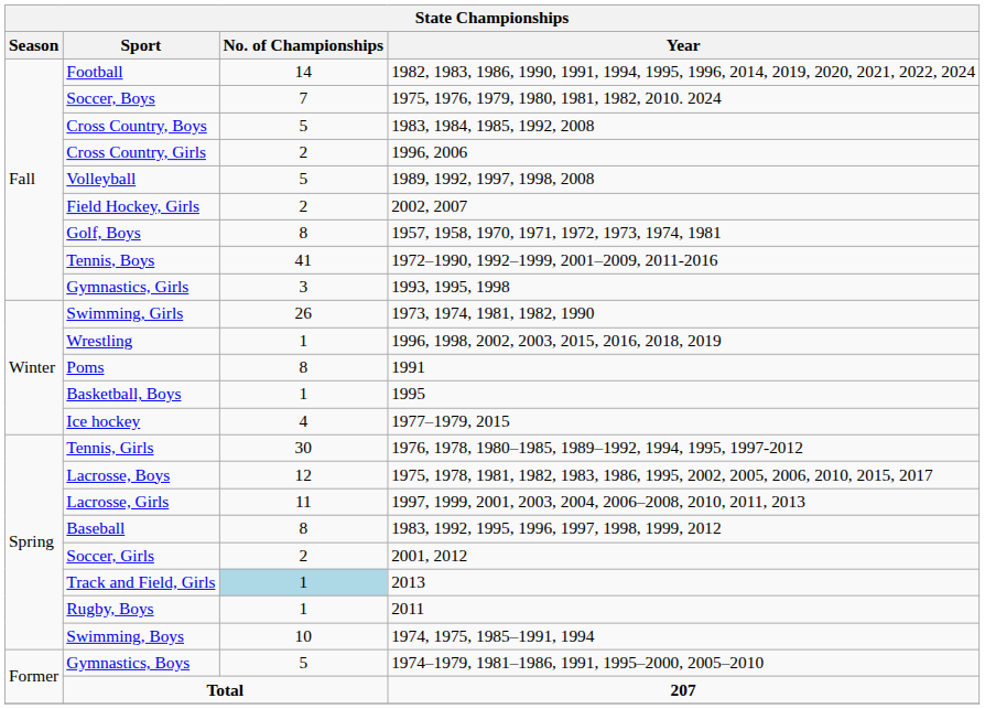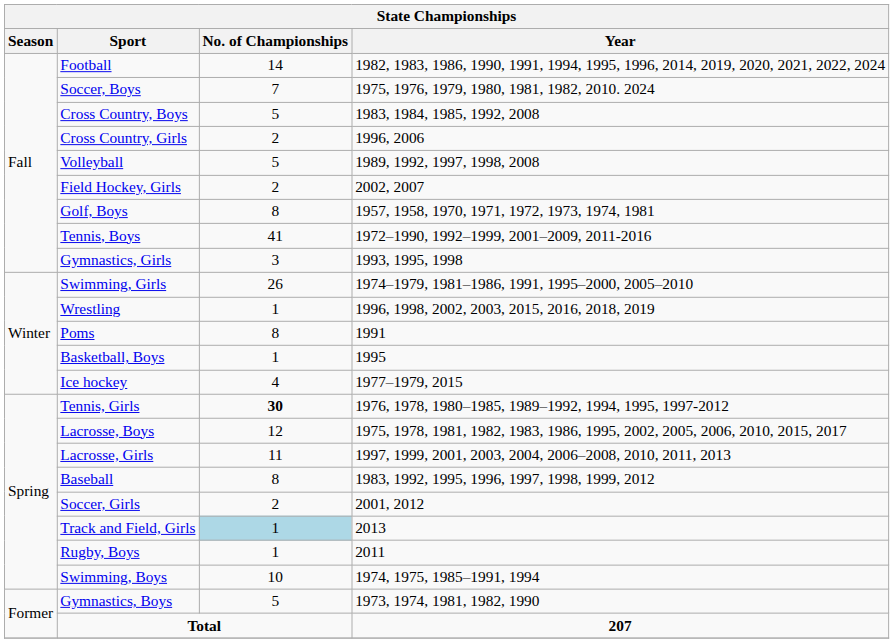Swimming, Girls | Year: 1973, 1974, 1981, 1982, 1990 -> 1974–1979, 1981–1986, 1991, 1995–2000, 2005–2010
Tennis, Girls | No. of Championships: normal -> bold
Gymnastics, Boys | Year: 1974–1979, 1981–1986, 1991, 1995–2000, 2005–2010 -> 1973, 1974, 1981, 1982, 1990
